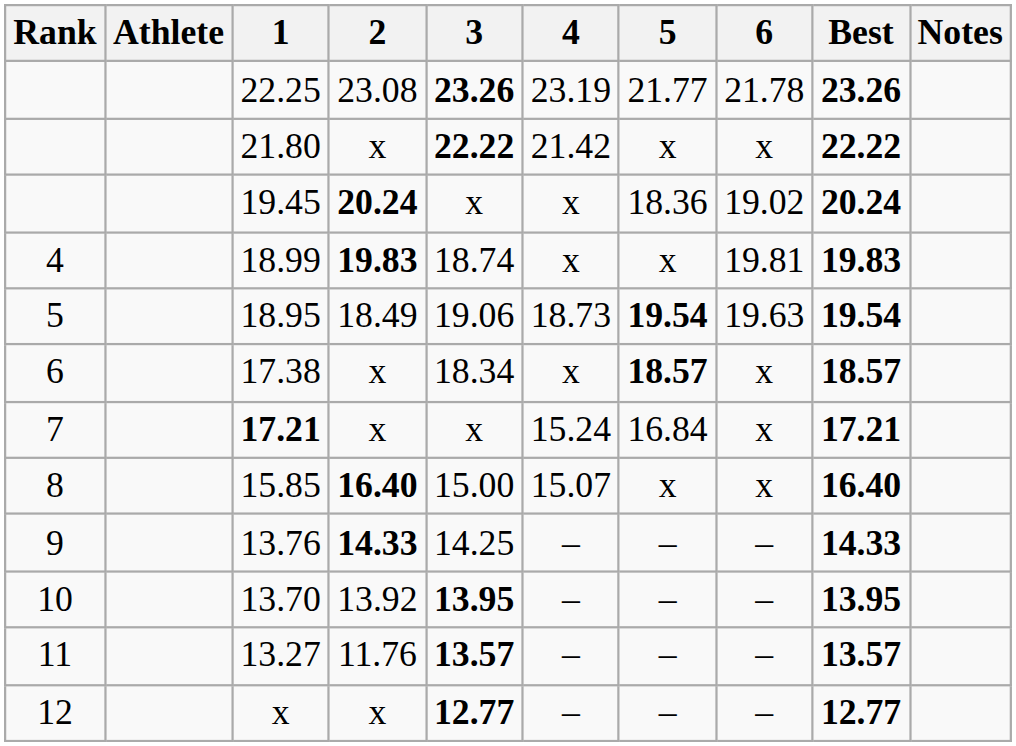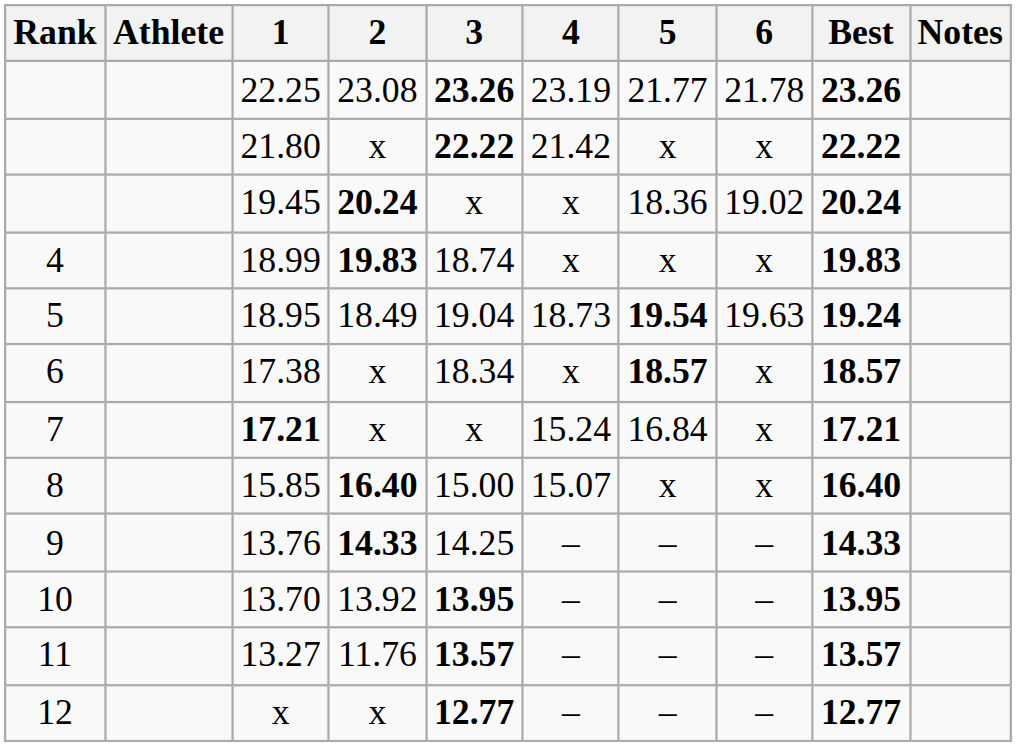18.99 | 6: 19.81 -> x
18.95 | 3: 19.06 -> 19.04
18.95 | Best: 19.54 -> 19.24
